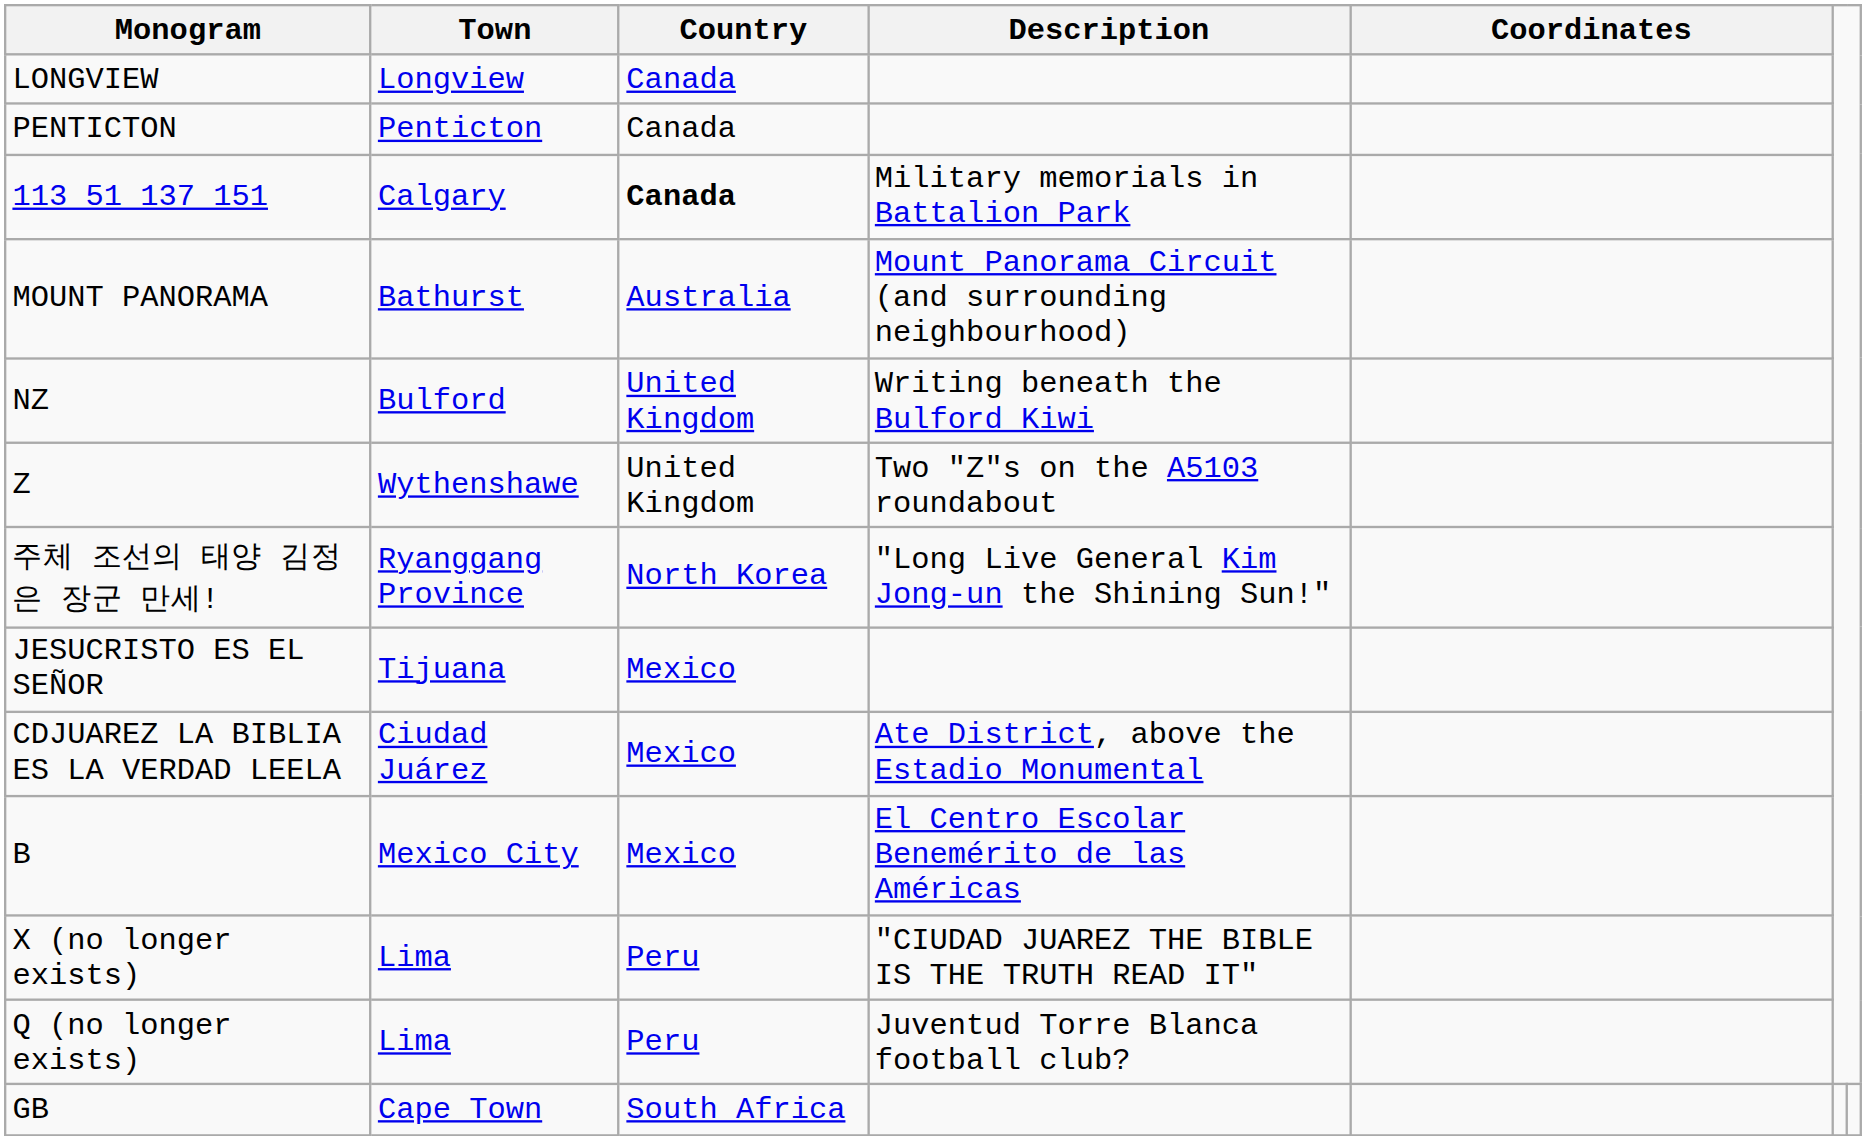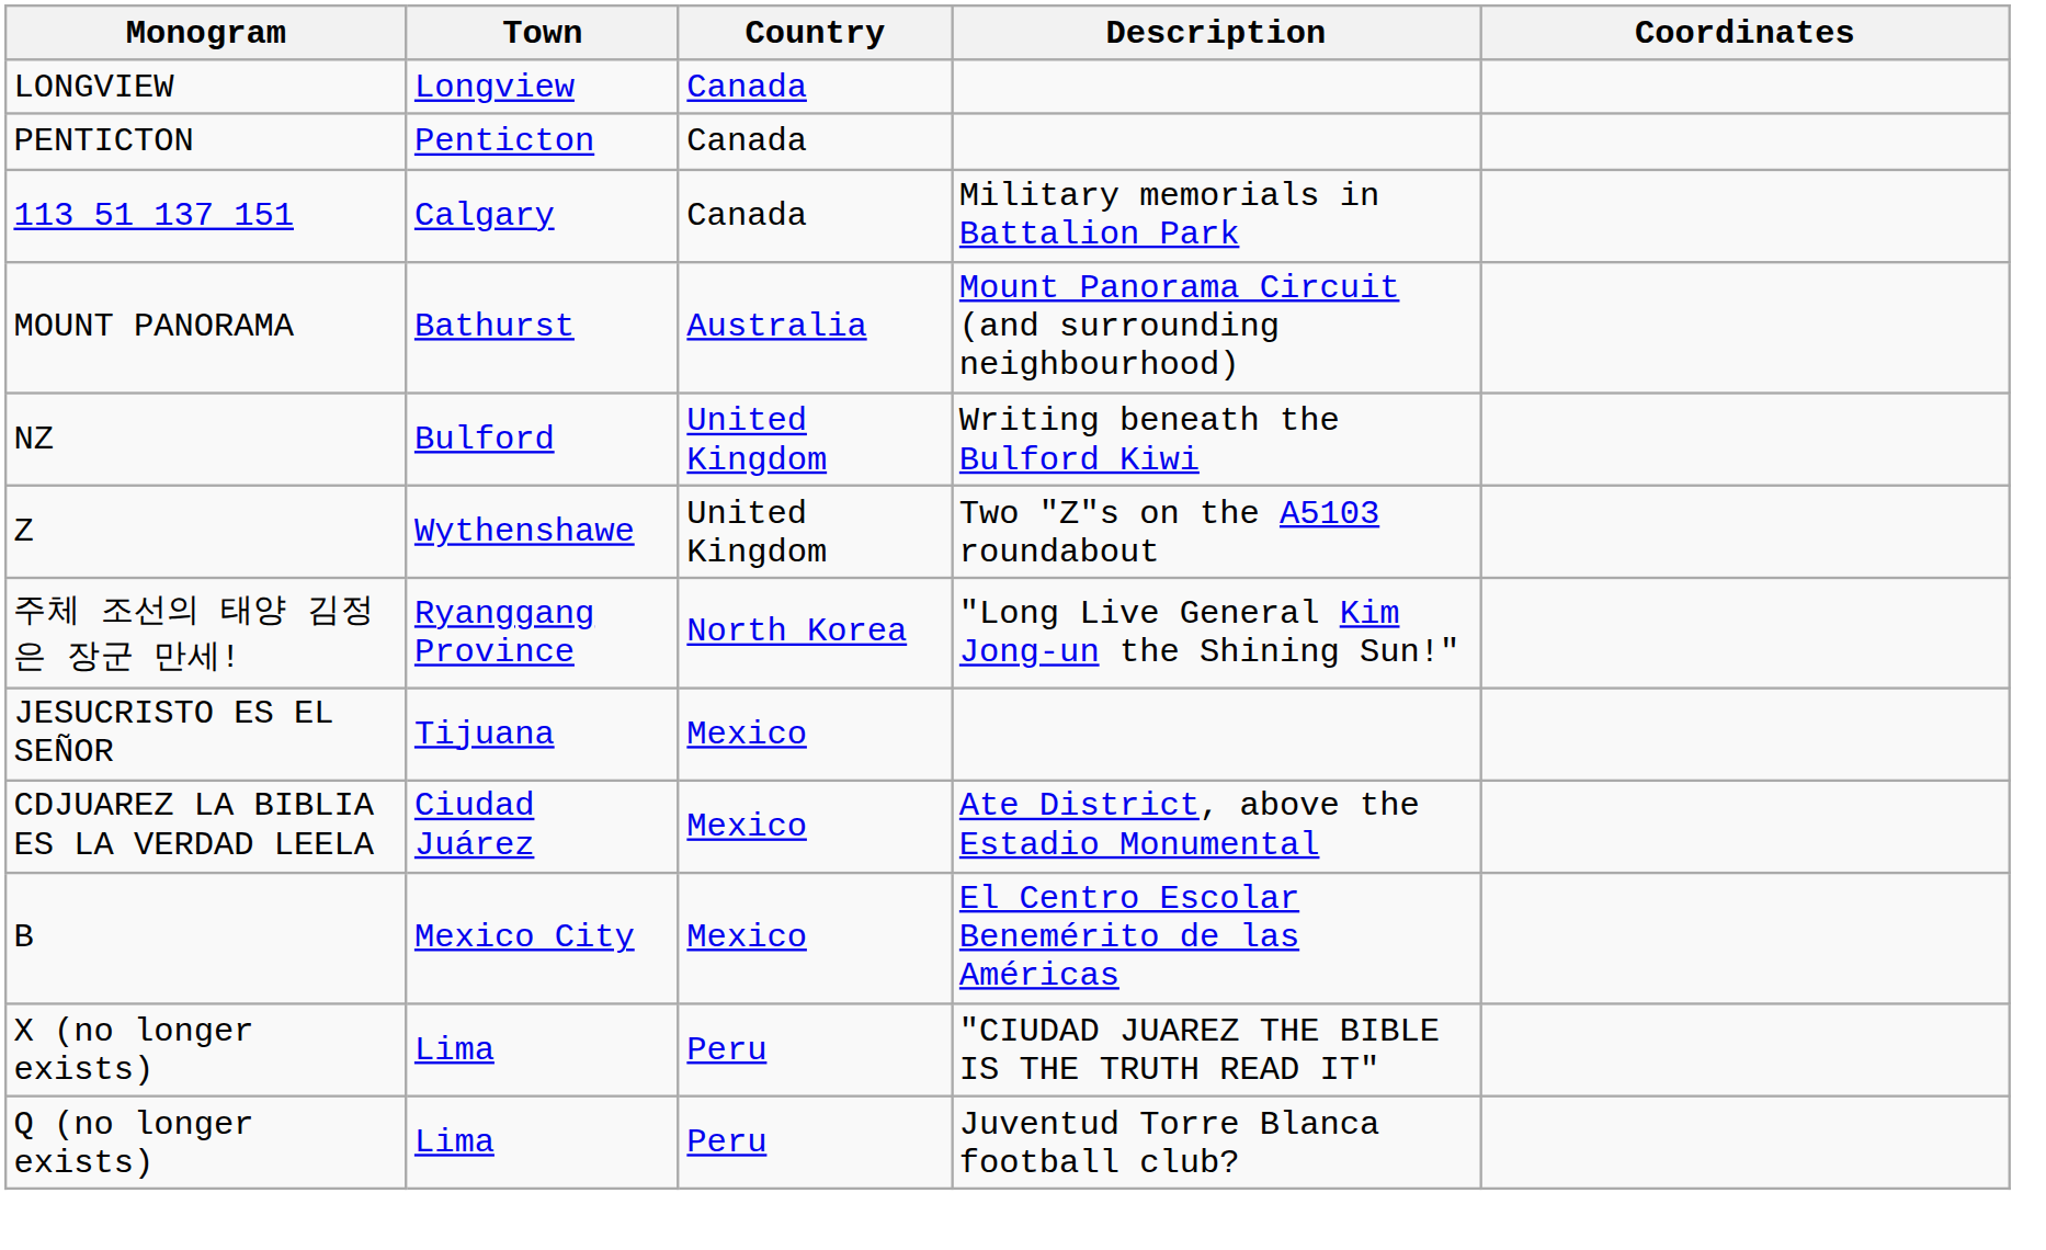113 51 137 151 | Country: bold -> normal
- row: GB | Cape Town | South Africa
